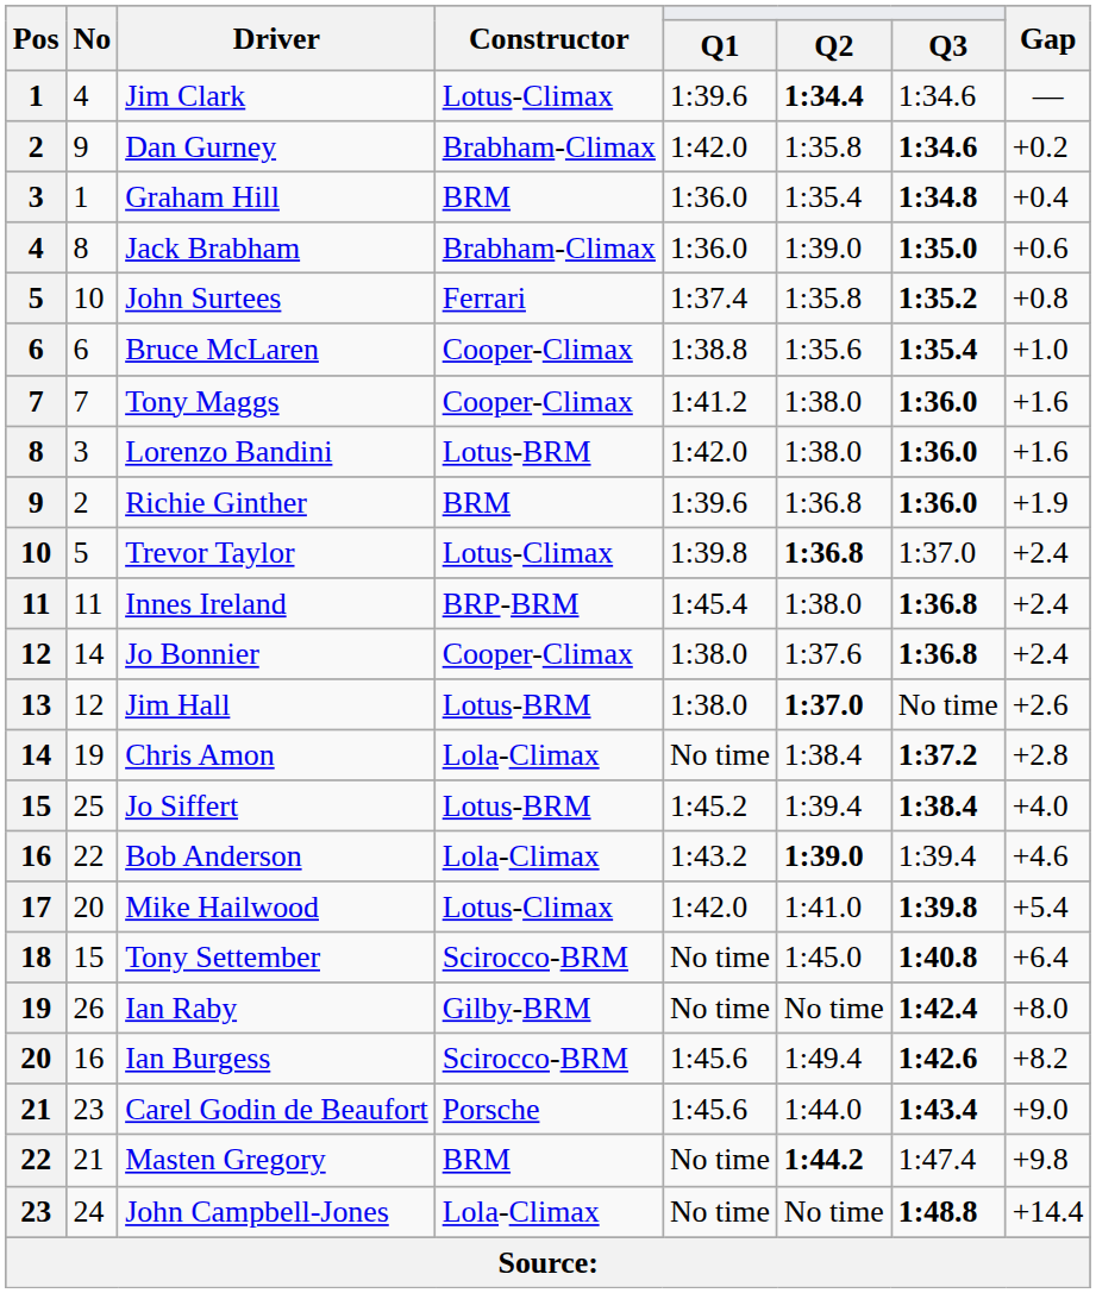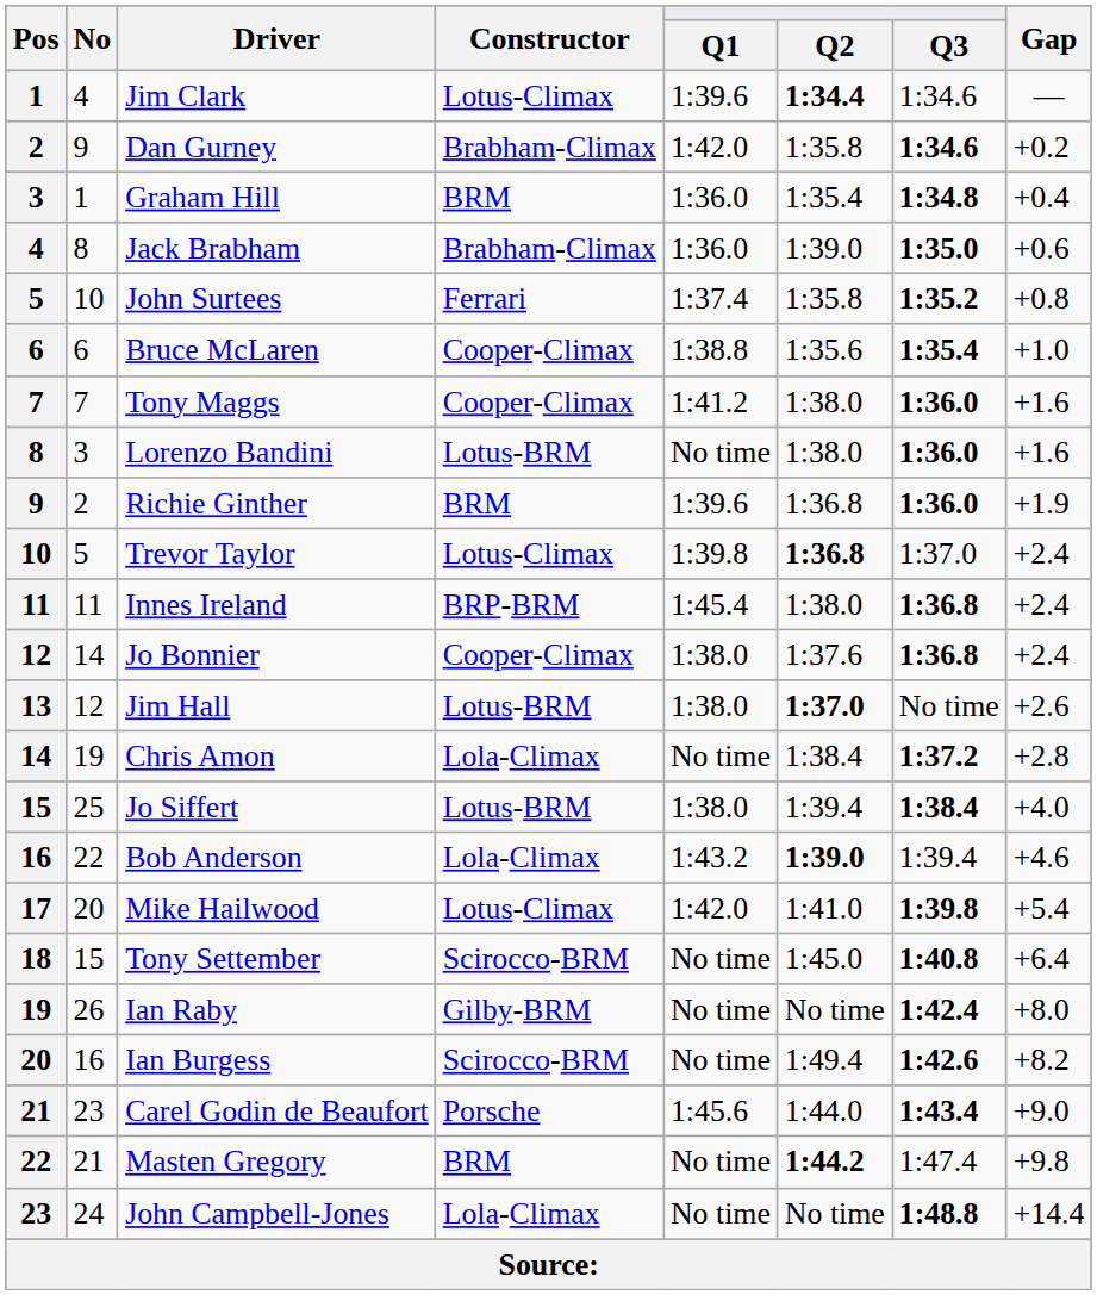Lorenzo Bandini | Q1: 1:42.0 -> No time
Jo Siffert | Q1: 1:45.2 -> 1:38.0
Ian Burgess | Q1: 1:45.6 -> No time
